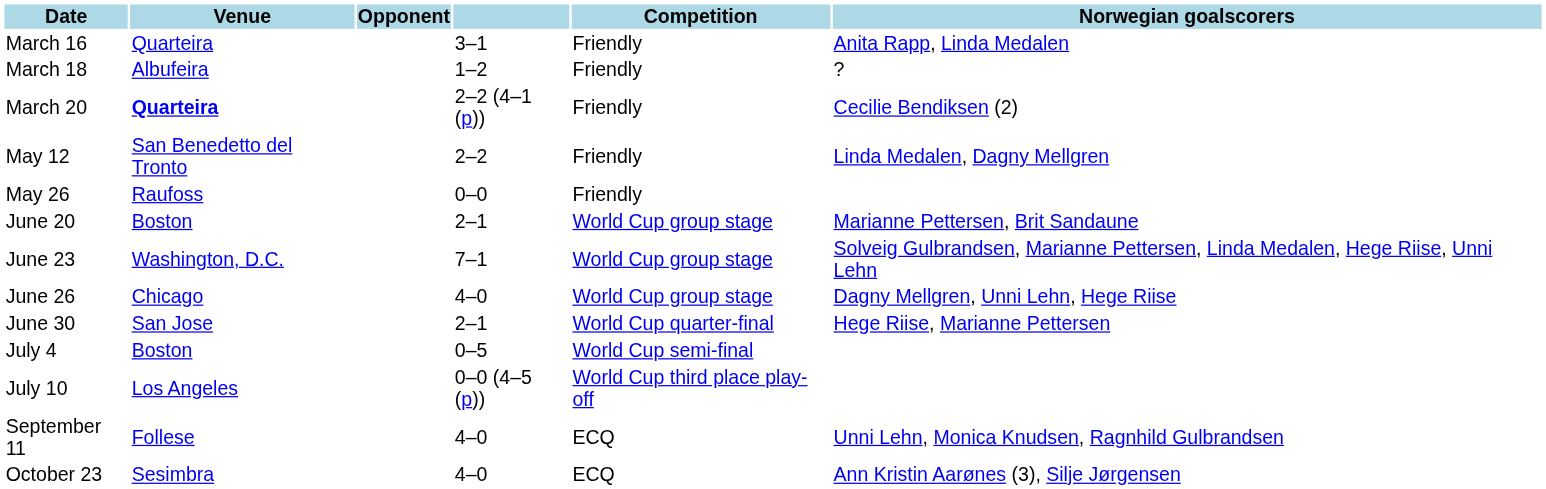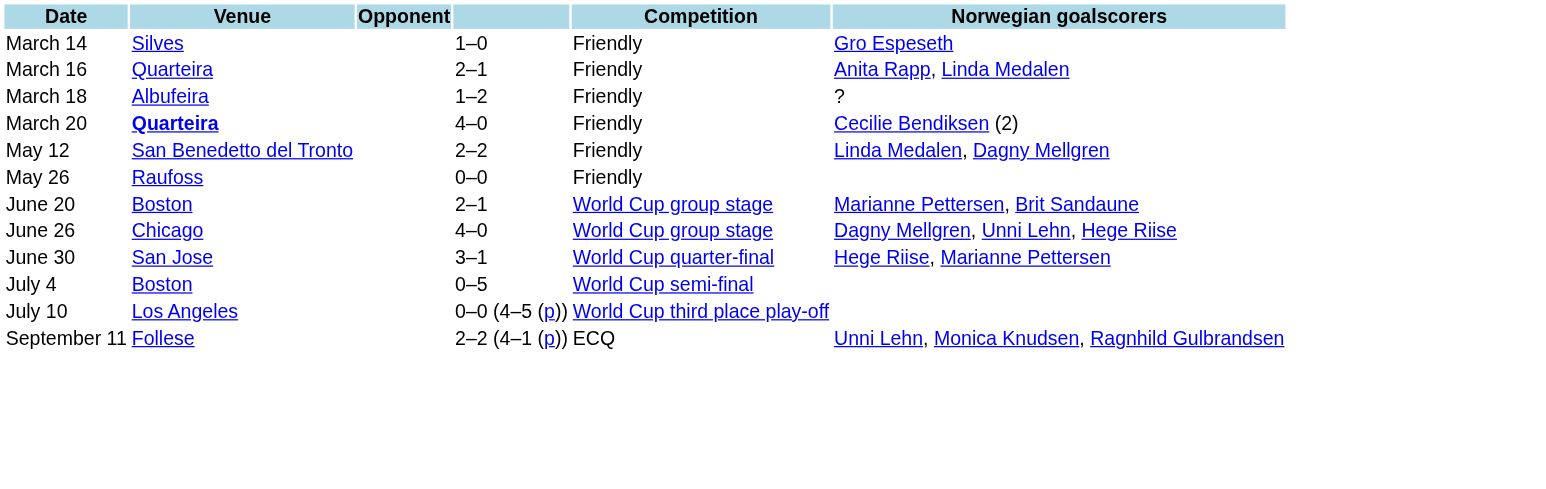+ row: March 14 | Silves | 1–0 | Friendly | Gro Espeseth
March 16 | column 4: 3–1 -> 2–1
March 20 | column 4: 2–2 (4–1 (p)) -> 4–0
- row: June 23 | Washington, D.C. | 7–1 | World Cup group stage | Solveig Gulbrandsen, Marianne Pettersen, Linda Medalen, Hege Riise, Unni Lehn
June 30 | column 4: 2–1 -> 3–1
September 11 | column 4: 4–0 -> 2–2 (4–1 (p))
- row: October 23 | Sesimbra | 4–0 | ECQ | Ann Kristin Aarønes (3), Silje Jørgensen
